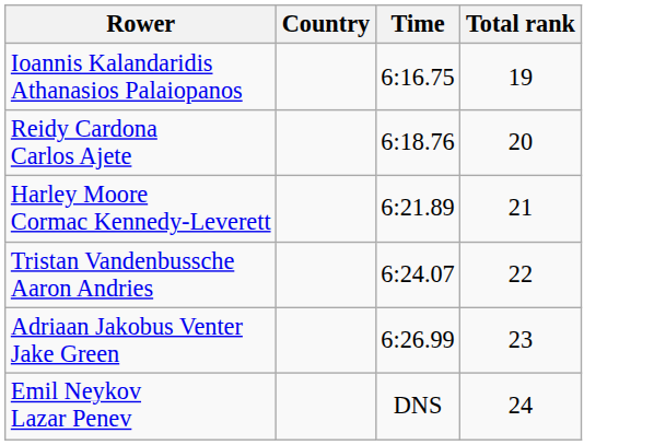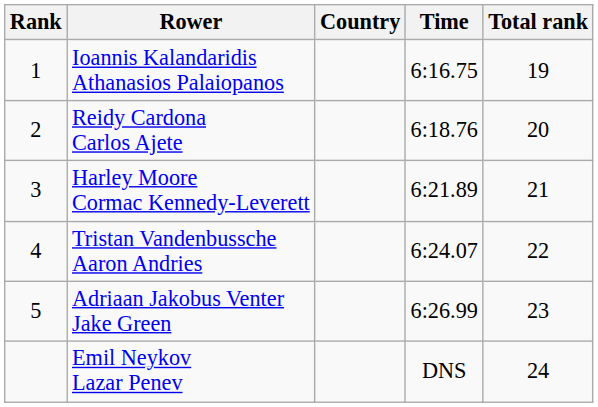+ column: Rank | 1 | 2 | 3 | 4 | 5
